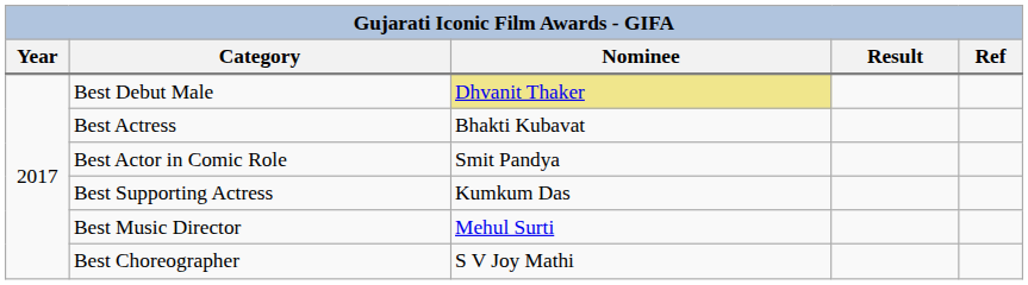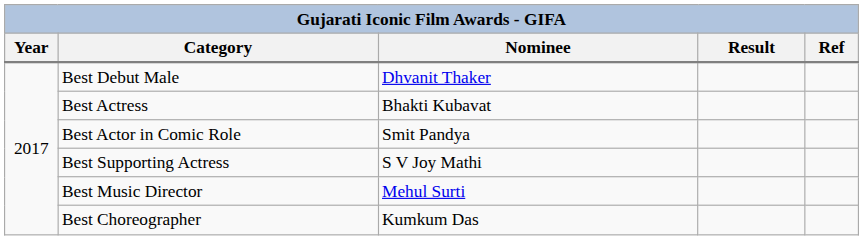Best Debut Male | Nominee: khaki background -> no background
Best Supporting Actress | Nominee: Kumkum Das -> S V Joy Mathi
Best Choreographer | Nominee: S V Joy Mathi -> Kumkum Das
